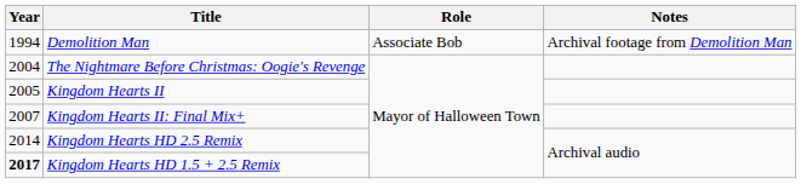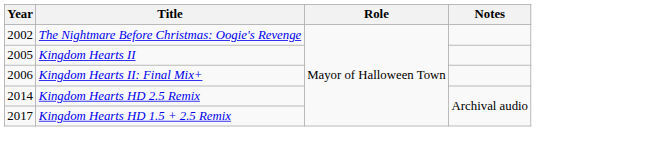- row: 1994 | Demolition Man | Associate Bob | Archival footage from Demolition Man
The Nightmare Before Christmas: Oogie's Revenge | Year: 2004 -> 2002
Kingdom Hearts II: Final Mix+ | Year: 2007 -> 2006
Kingdom Hearts HD 1.5 + 2.5 Remix | Year: bold -> normal
